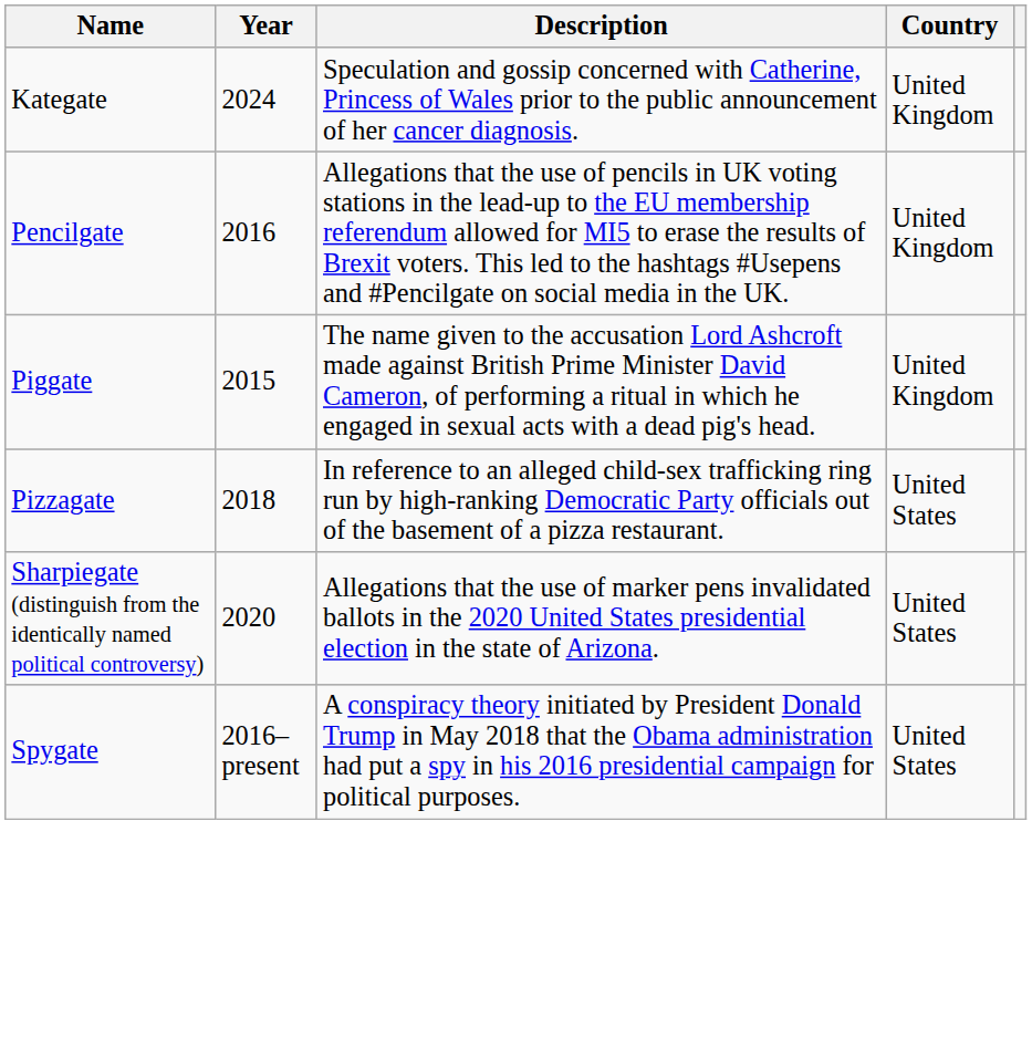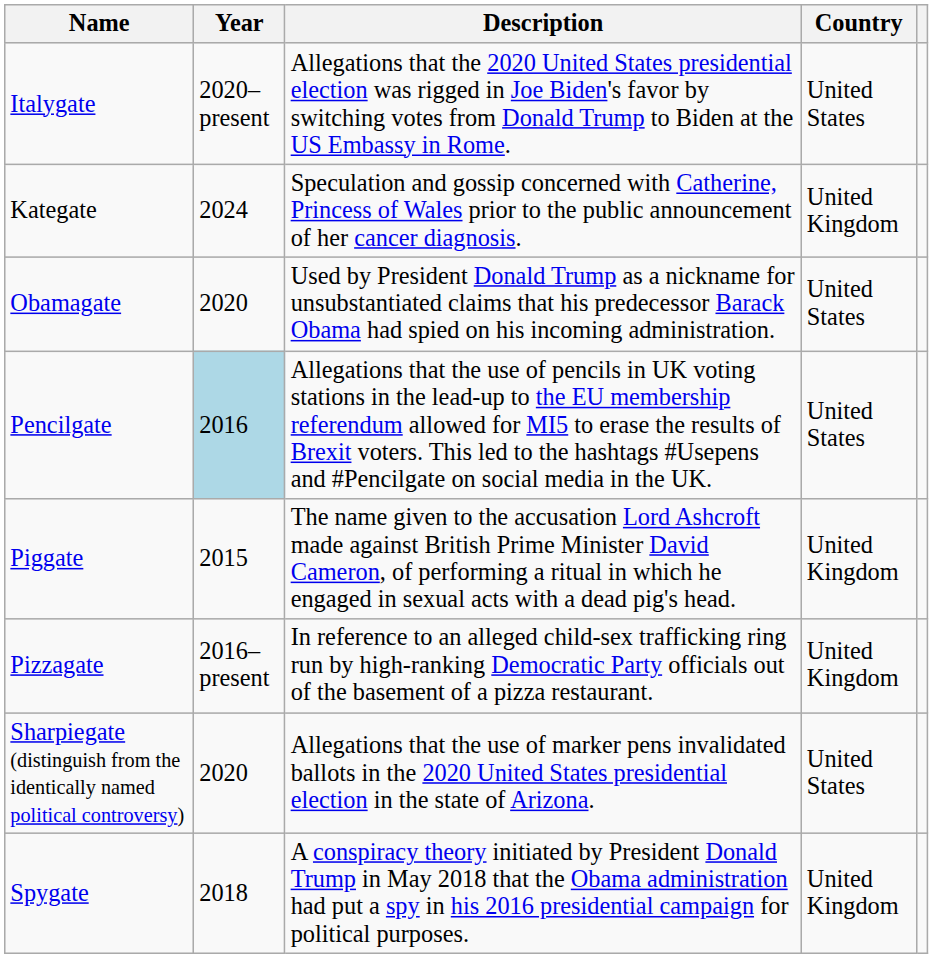+ row: Italygate | 2020–present | Allegations that the 2020 United States presidential election was rigged in Joe Biden's favor by switching votes from Donald Trump to Biden at the US Embassy in Rome. | United States
+ row: Obamagate | 2020 | Used by President Donald Trump as a nickname for unsubstantiated claims that his predecessor Barack Obama had spied on his incoming administration. | United States
Pencilgate | Year: no background -> lightblue background
Pencilgate | Country: United Kingdom -> United States
Pizzagate | Year: 2018 -> 2016–present
Pizzagate | Country: United States -> United Kingdom
Spygate | Year: 2016–present -> 2018
Spygate | Country: United States -> United Kingdom
